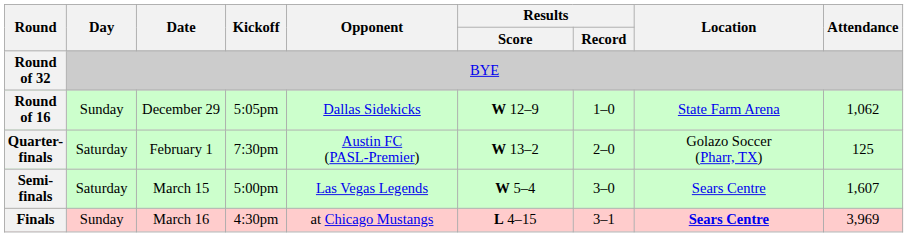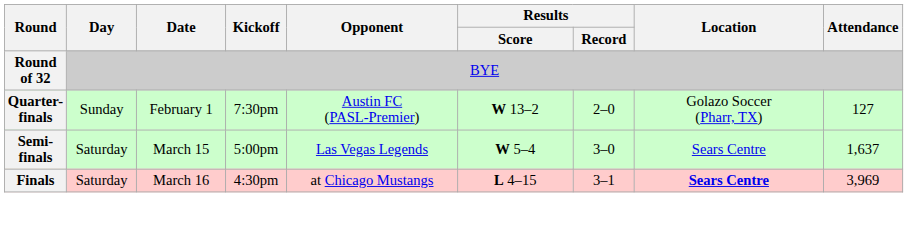- row: Round of 16 | Sunday | December 29 | 5:05pm | Dallas Sidekicks | W 12–9 | 1–0 | State Farm Arena | 1,062
Quarter-finals | Day: Saturday -> Sunday
Quarter-finals | Attendance: 125 -> 127
Semi-finals | Attendance: 1,607 -> 1,637
Finals | Day: Sunday -> Saturday
